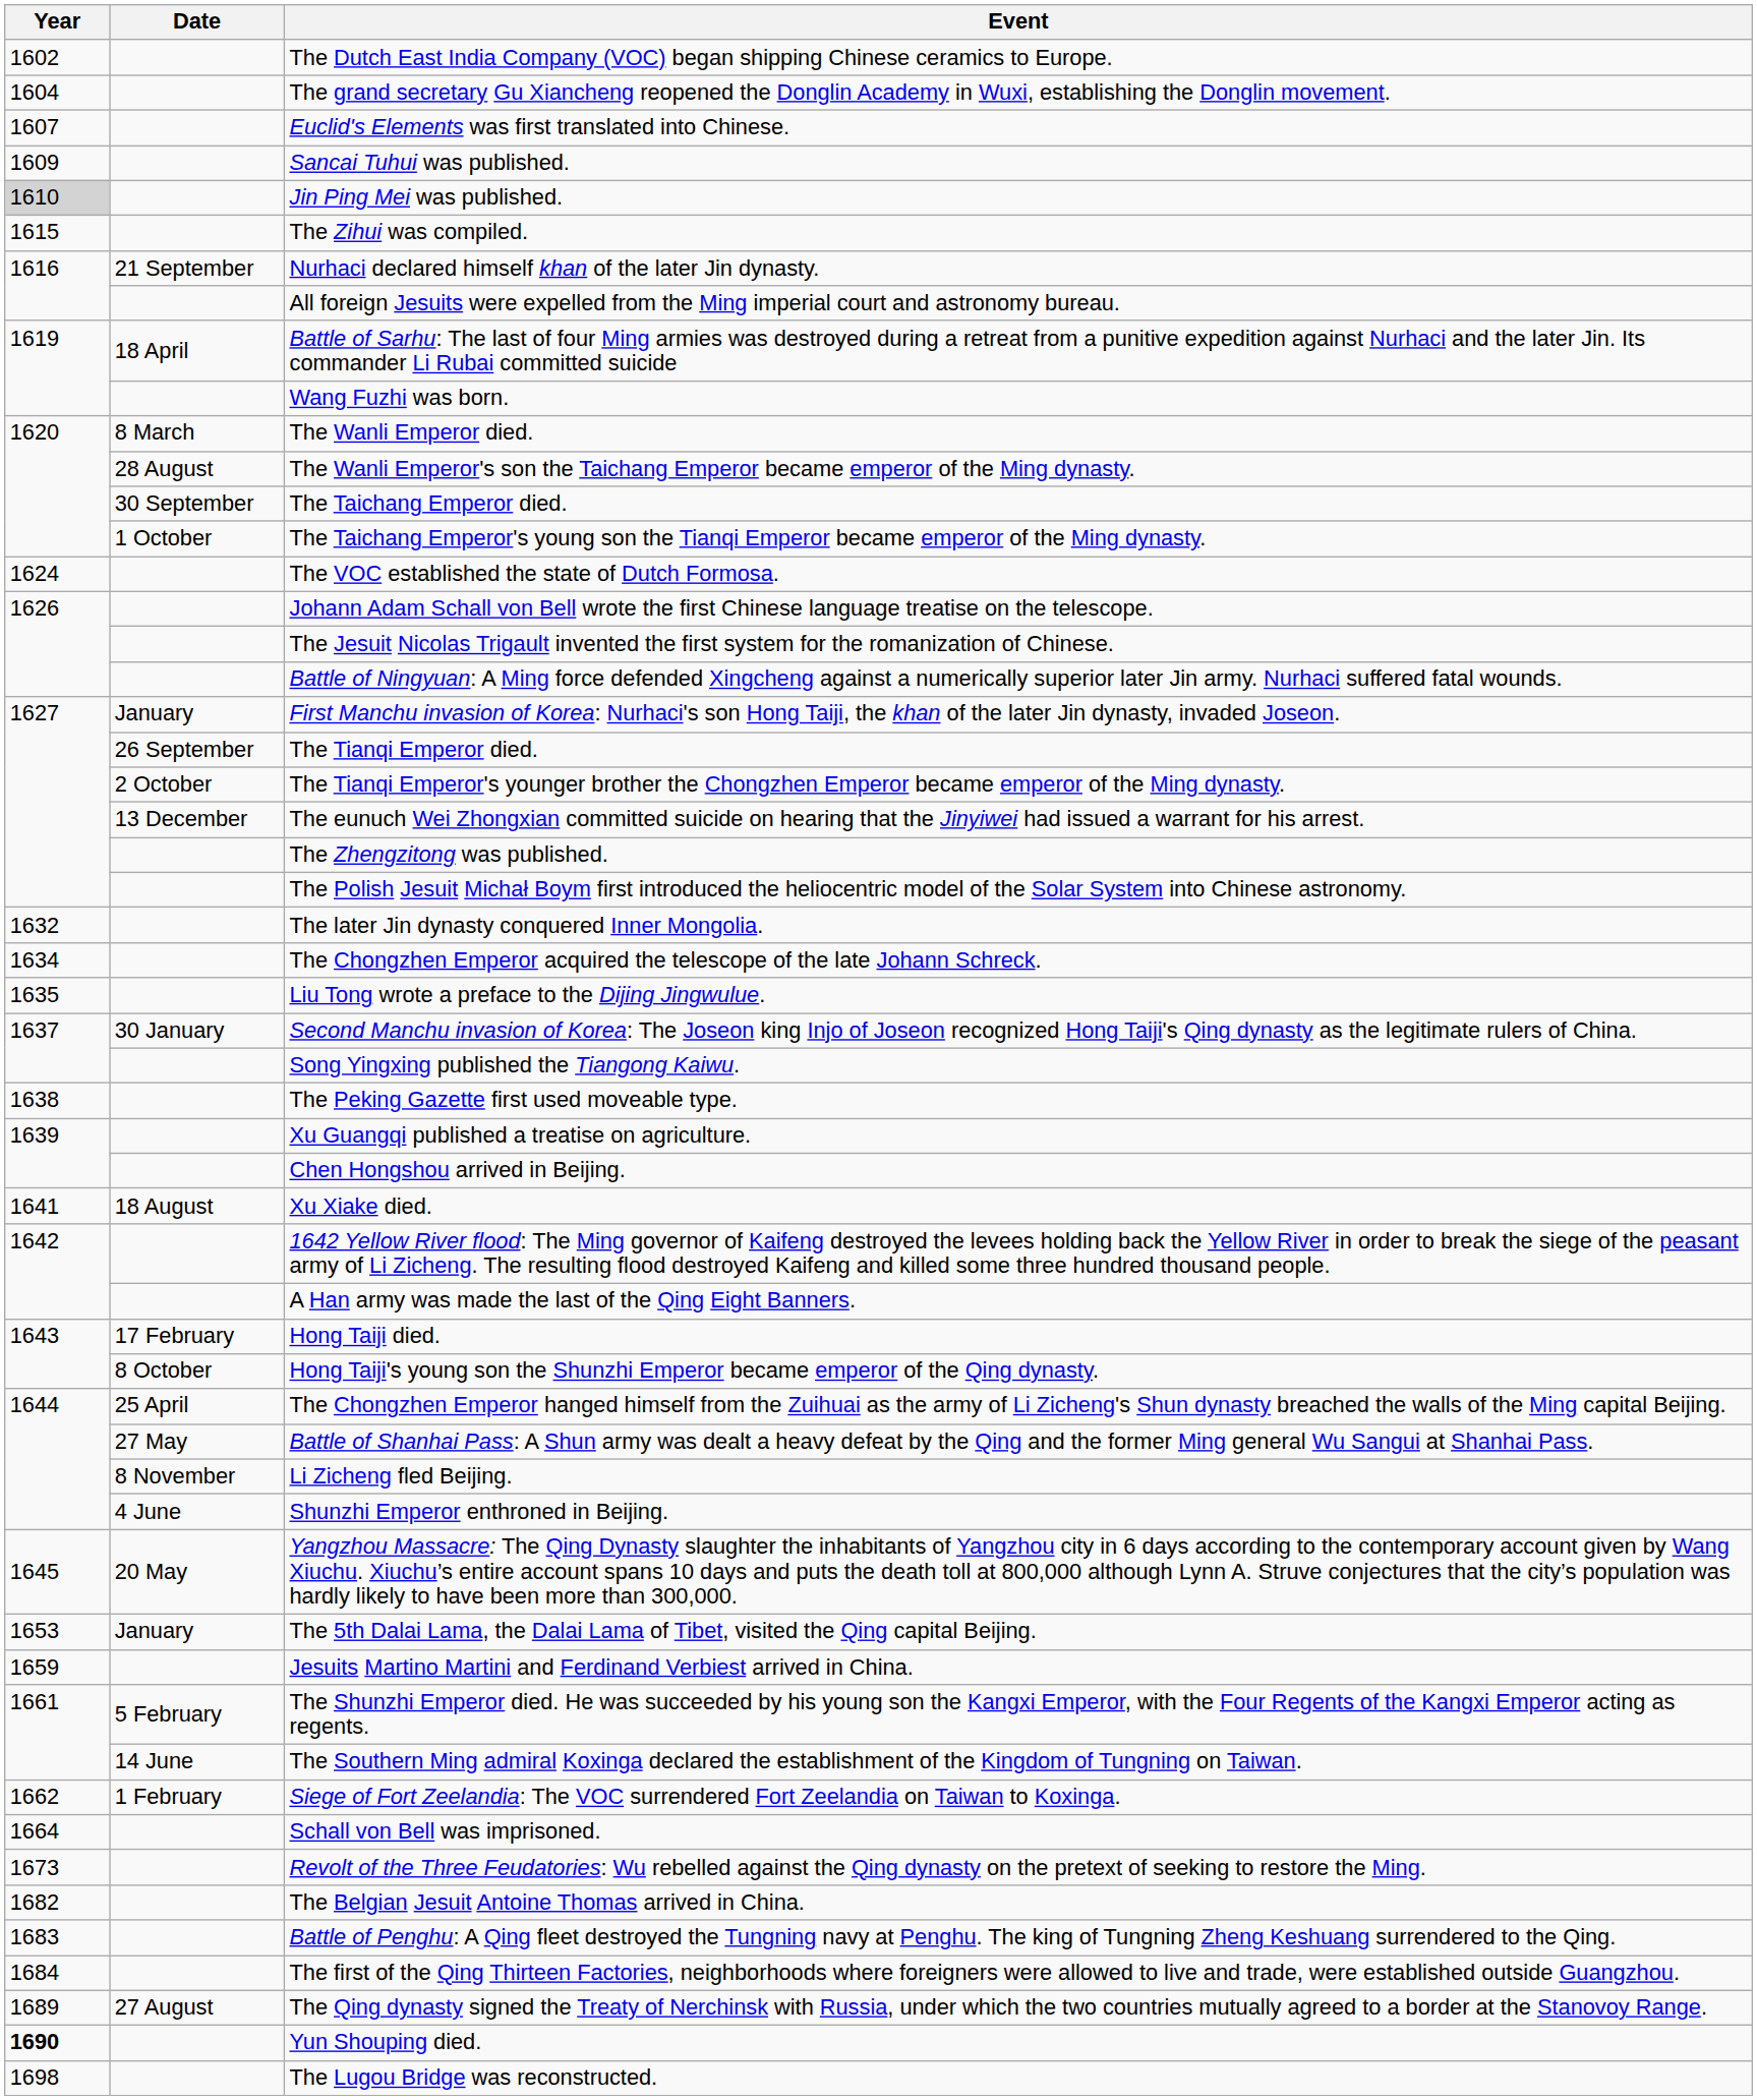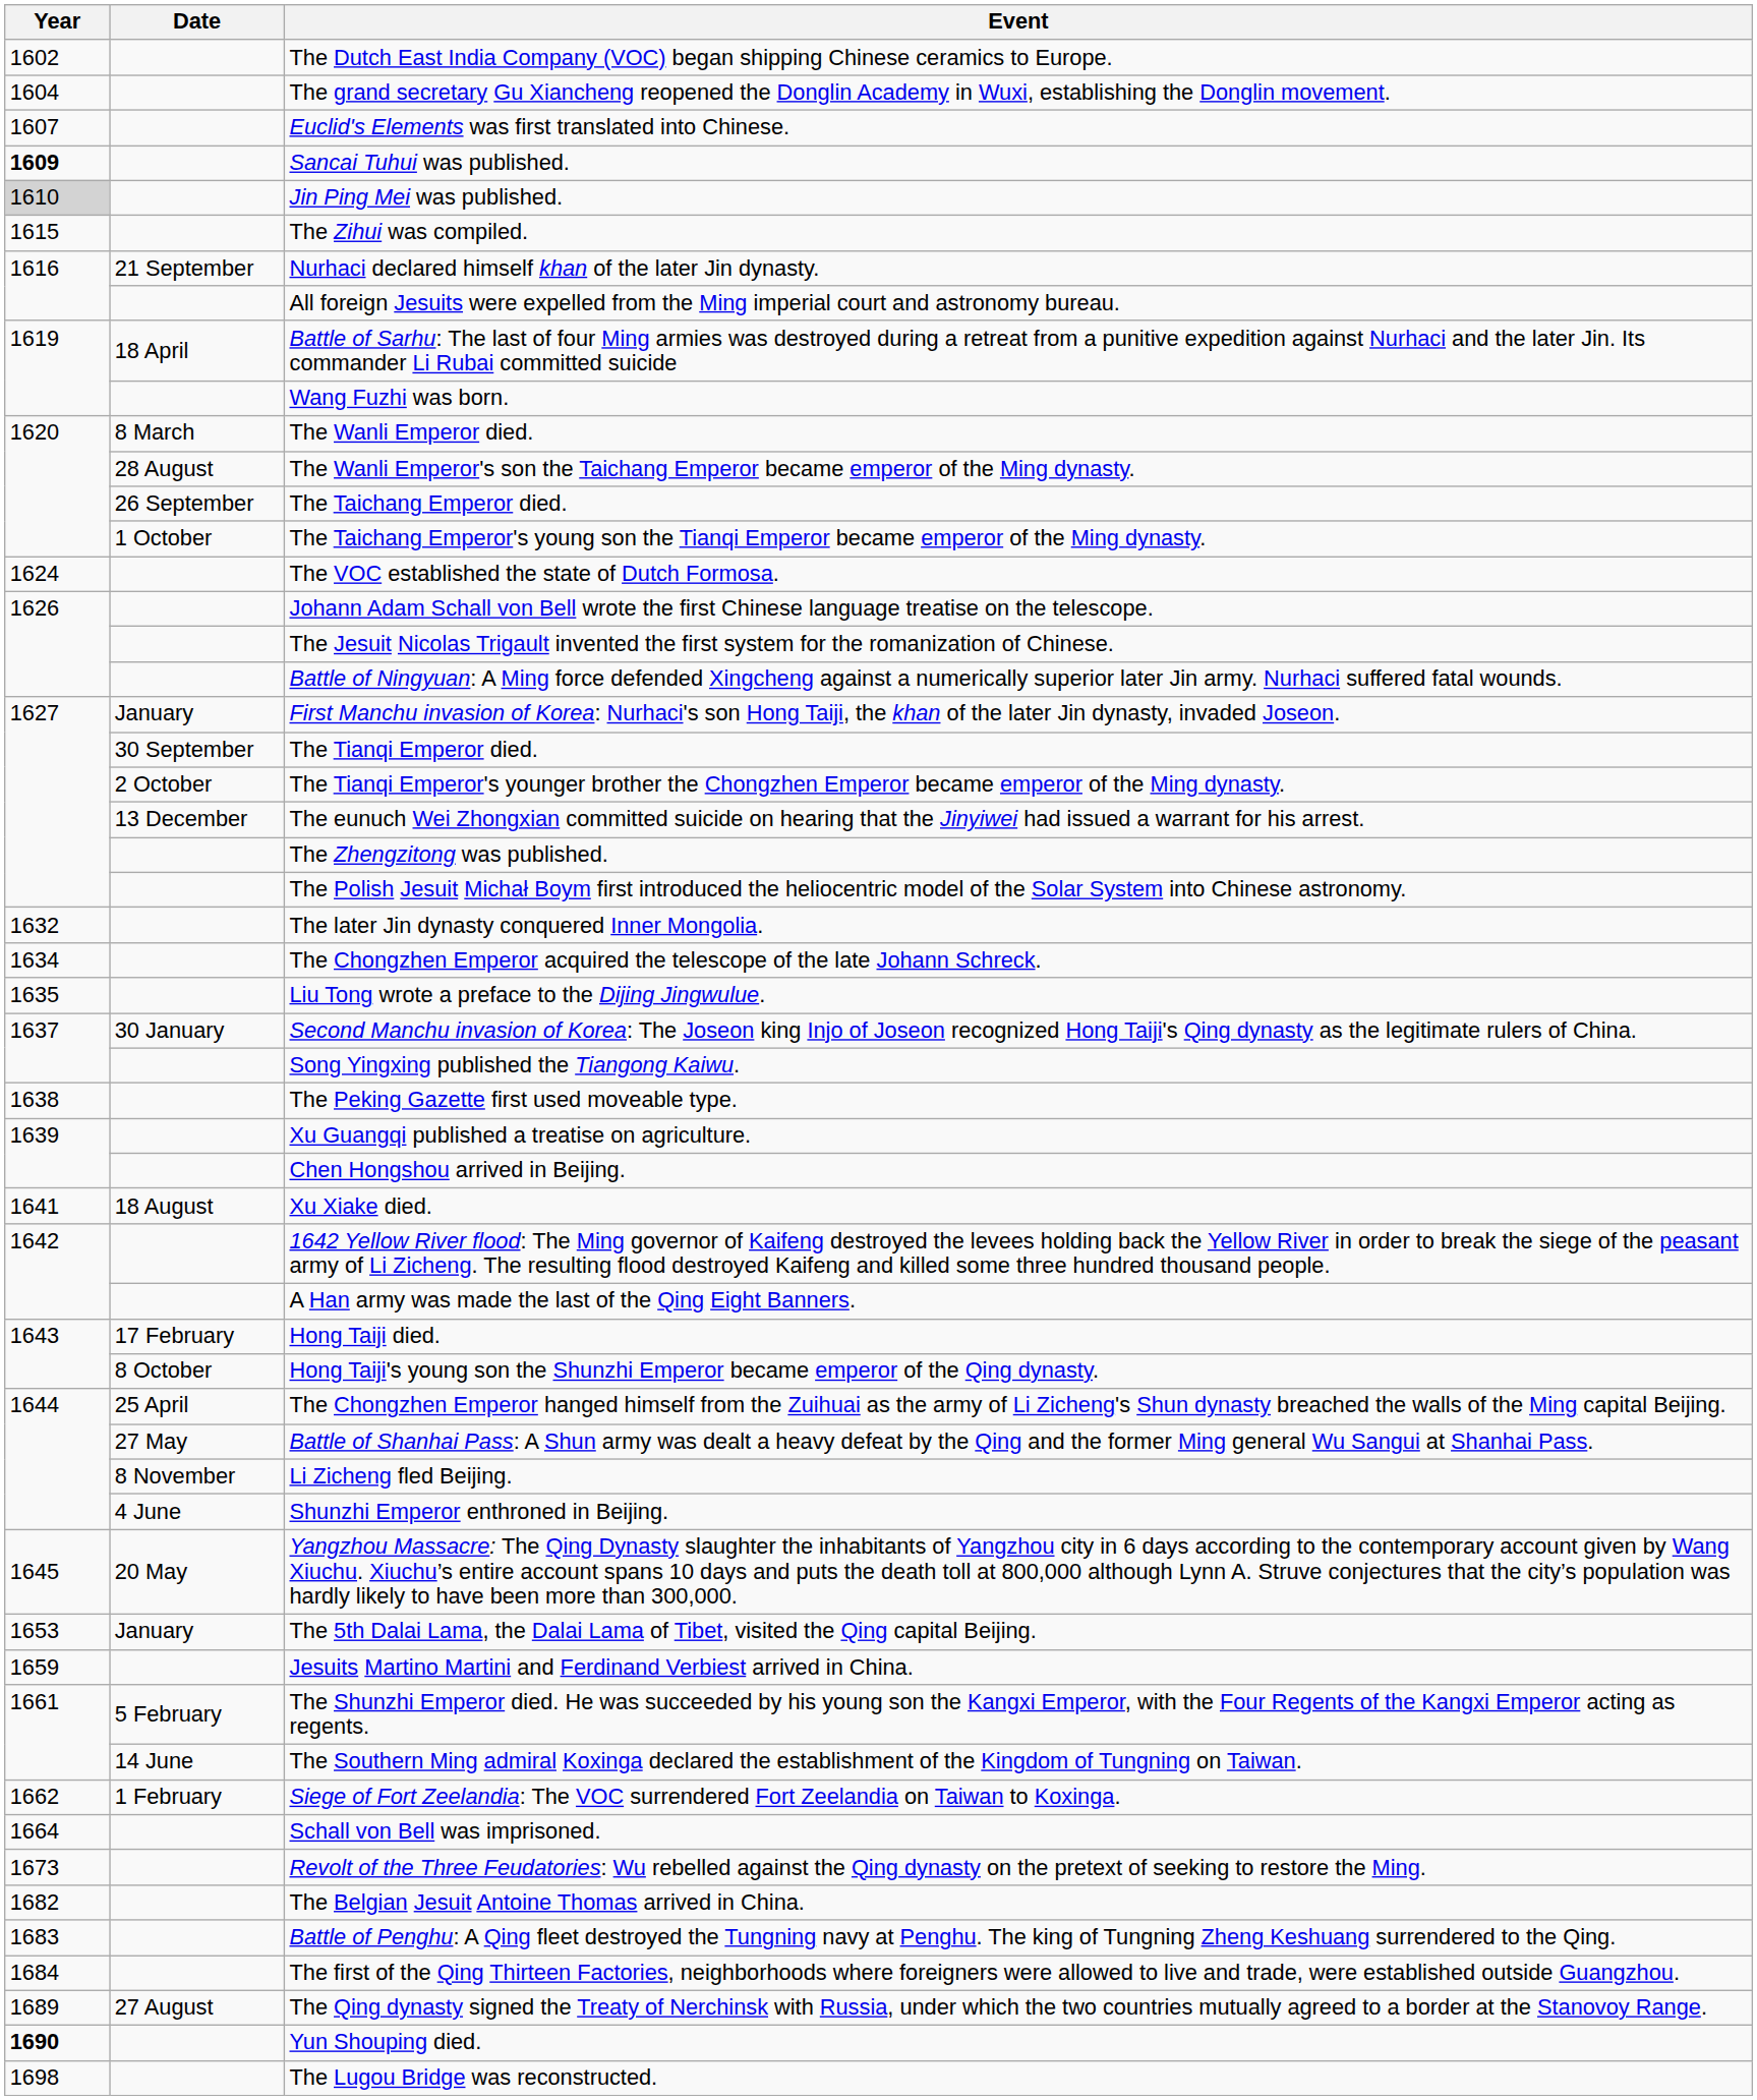Sancai Tuhui was published. | Year: normal -> bold
The Taichang Emperor died. | Date: 30 September -> 26 September
The Tianqi Emperor died. | Date: 26 September -> 30 September
